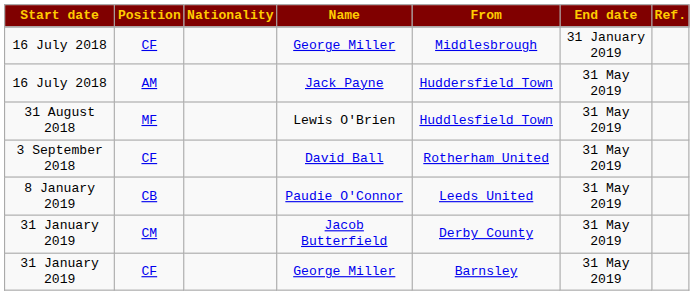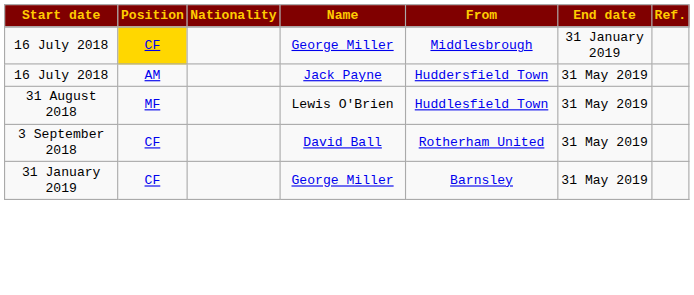16 July 2018 / George Miller | Position: no background -> gold background
- row: 8 January 2019 | CB | Paudie O'Connor | Leeds United | 31 May 2019
- row: 31 January 2019 | CM | Jacob Butterfield | Derby County | 31 May 2019
